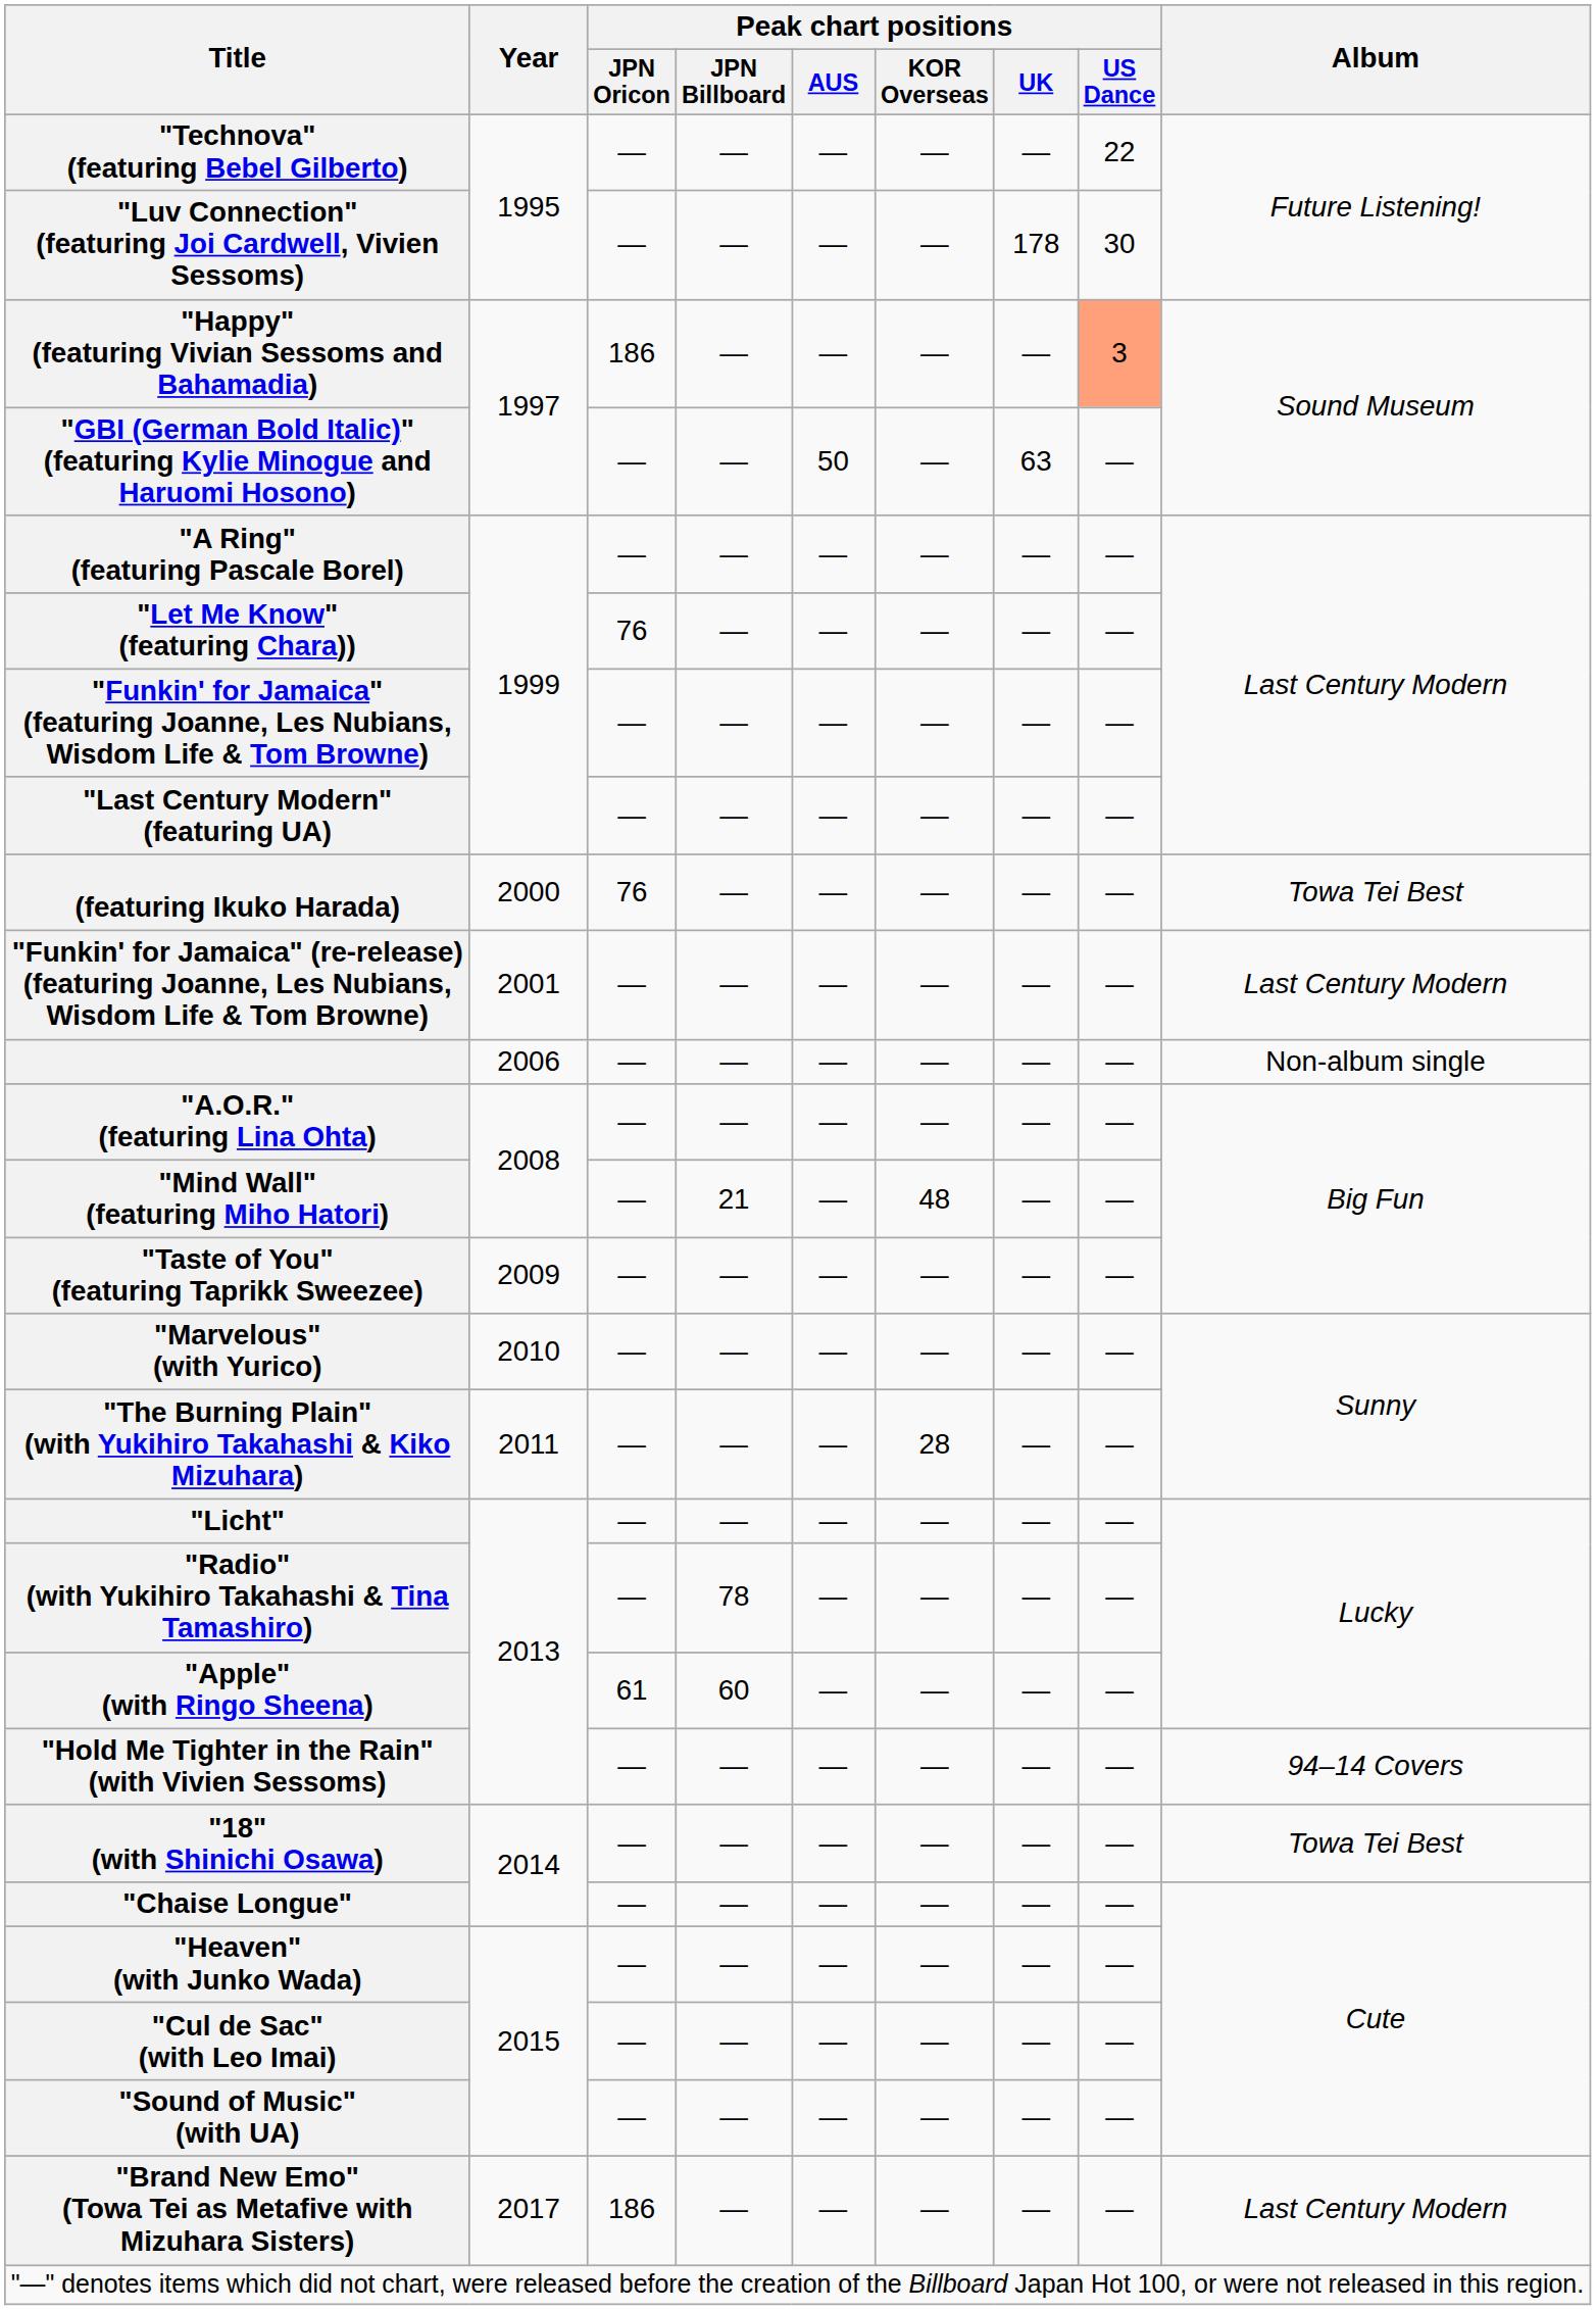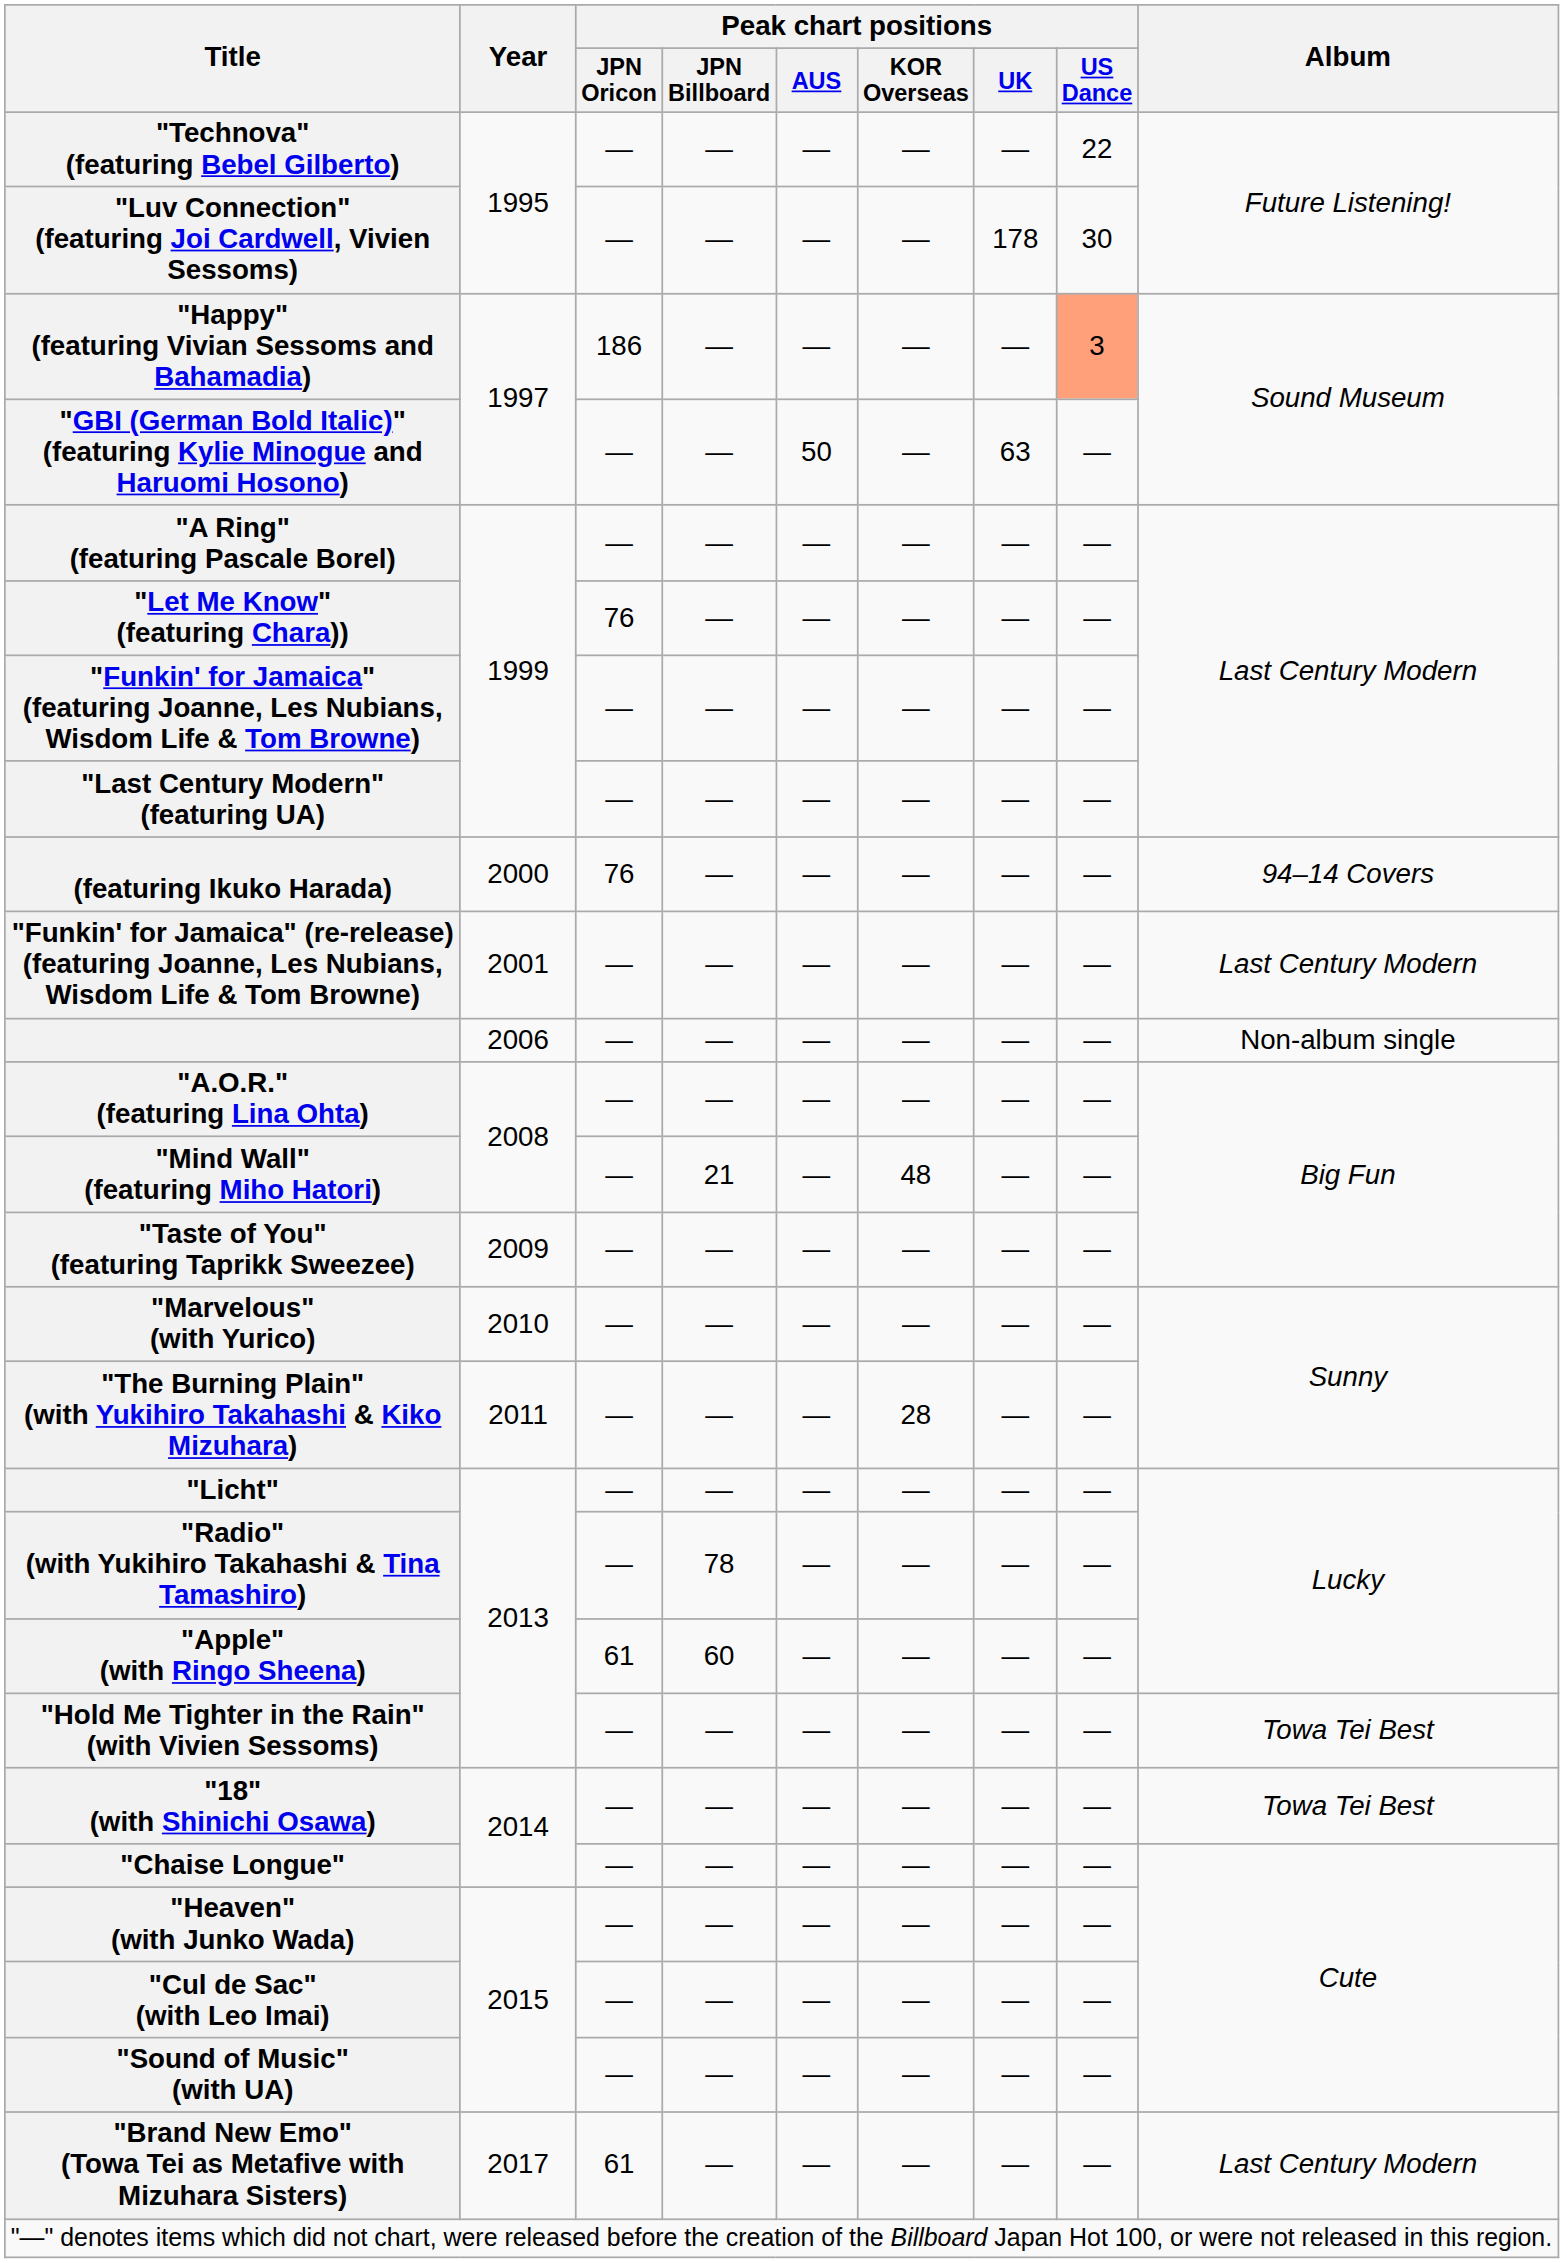(featuring Ikuko Harada) | Album: Towa Tei Best -> 94–14 Covers
"Hold Me Tighter in the Rain" (with Vivien Sessoms) | Album: 94–14 Covers -> Towa Tei Best
"Brand New Emo" (Towa Tei as Metafive with Mizuhara Sisters) | Peak chart positions / JPN Oricon: 186 -> 61
